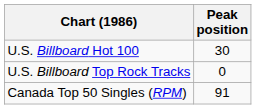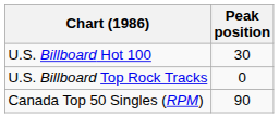Canada Top 50 Singles (RPM) | Peak position: 91 -> 90
